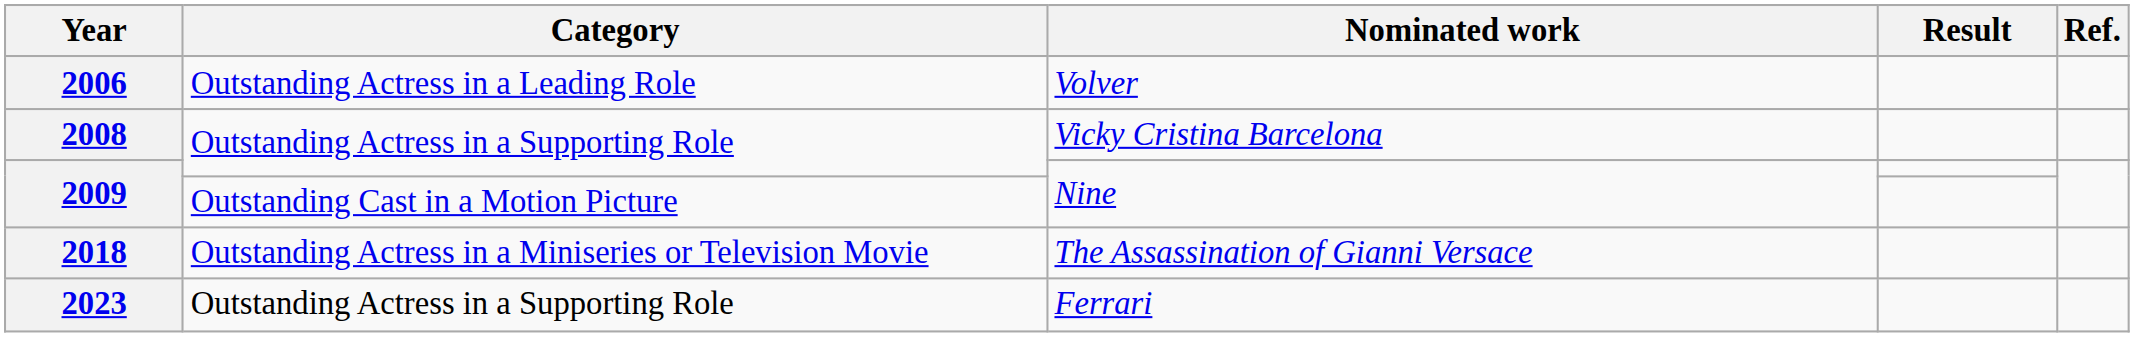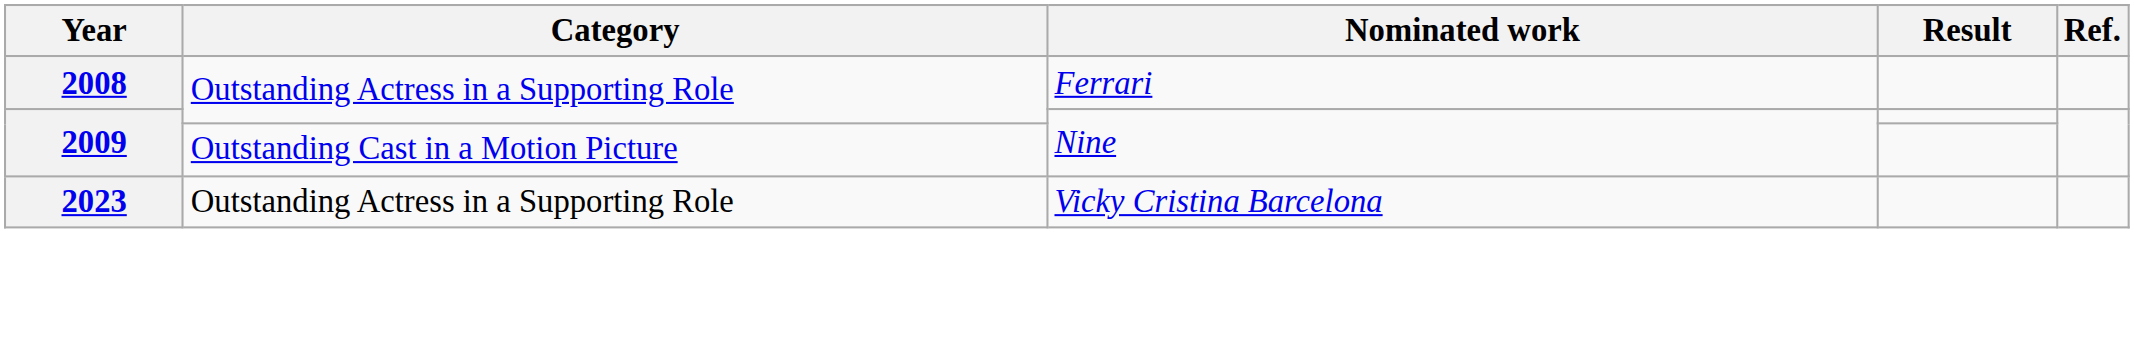- row: 2006 | Outstanding Actress in a Leading Role | Volver
2008 | Nominated work: Vicky Cristina Barcelona -> Ferrari
- row: 2018 | Outstanding Actress in a Miniseries or Television Movie | The Assassination of Gianni Versace
2023 | Nominated work: Ferrari -> Vicky Cristina Barcelona
